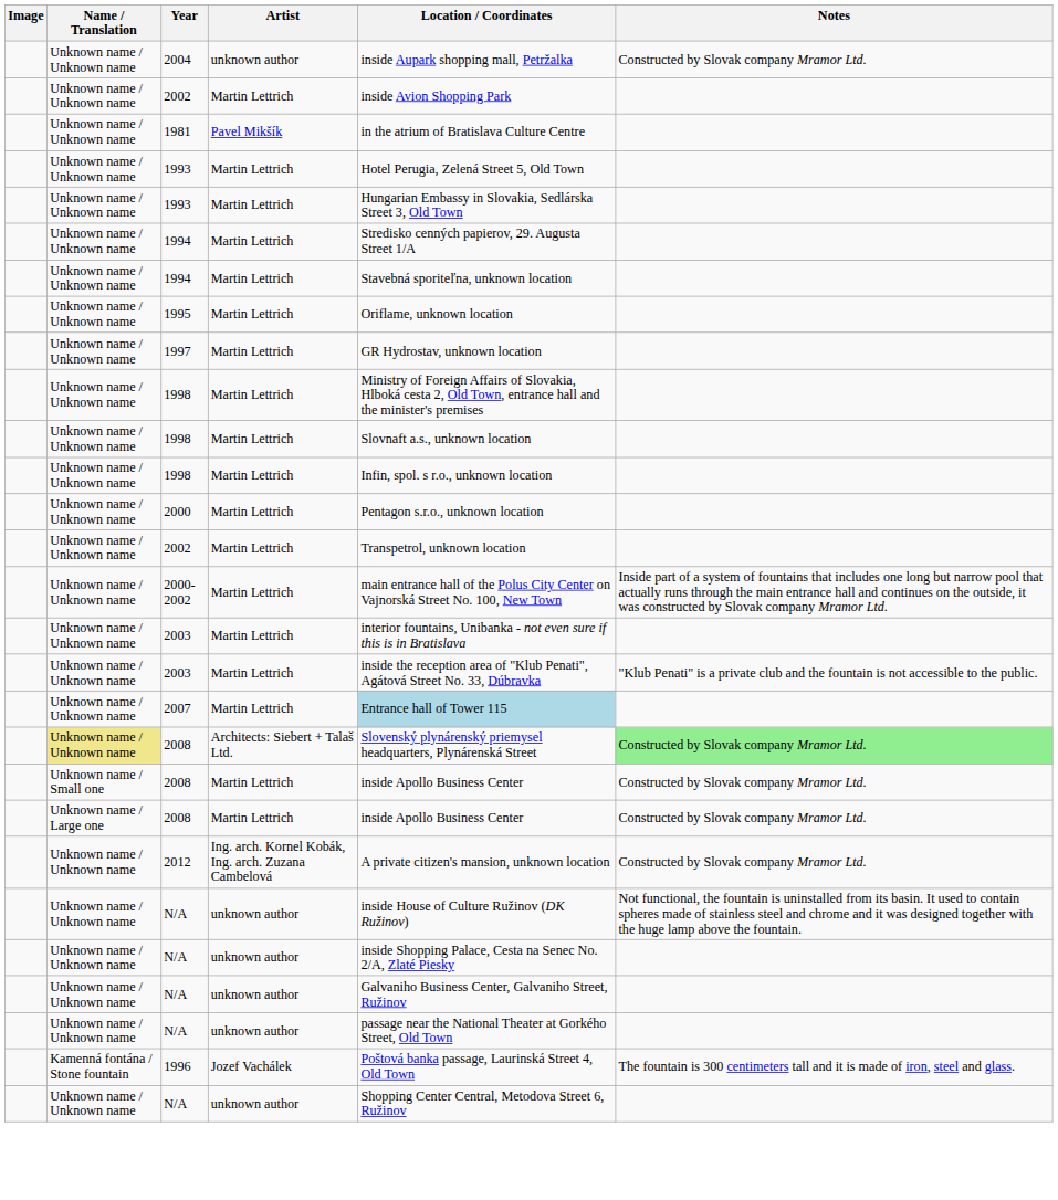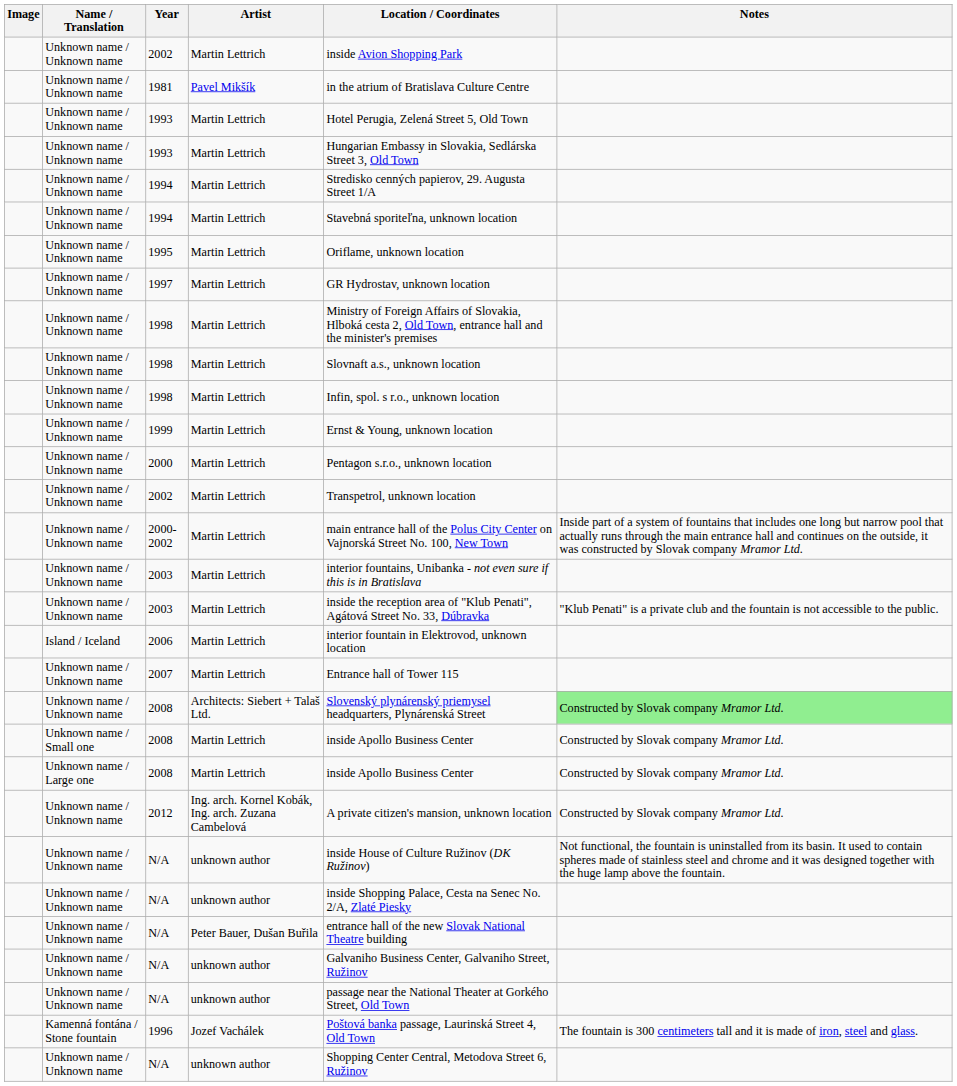- row: Unknown name / Unknown name | 2004 | unknown author | inside Aupark shopping mall, Petržalka | Constructed by Slovak company Mramor Ltd.
+ row: Unknown name / Unknown name | 1999 | Martin Lettrich | Ernst & Young, unknown location
+ row: Island / Iceland | 2006 | Martin Lettrich | interior fountain in Elektrovod, unknown location
2007 | Location / Coordinates: lightblue background -> no background
2008 / Architects: Siebert + Talaš Ltd. | Name / Translation: khaki background -> no background
+ row: Unknown name / Unknown name | N/A | Peter Bauer, Dušan Buřila | entrance hall of the new Slovak National Theatre building
